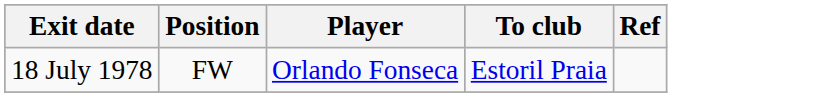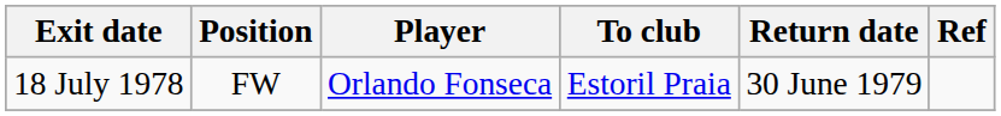+ column: Return date | 30 June 1979
